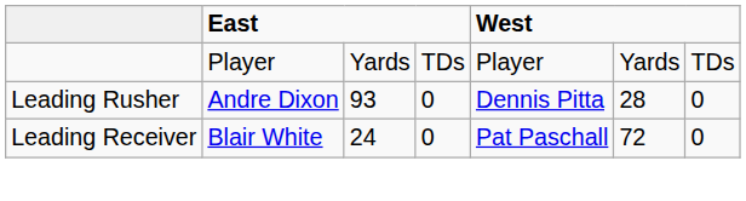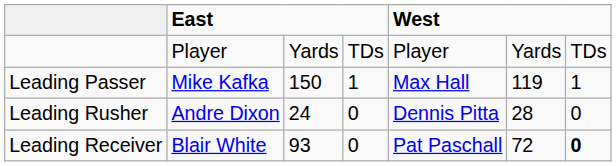+ row: Leading Passer | Mike Kafka | 150 | 1 | Max Hall | 119 | 1
Leading Rusher | column 3: 93 -> 24
Leading Receiver | column 3: 24 -> 93
Leading Receiver | column 7: normal -> bold
